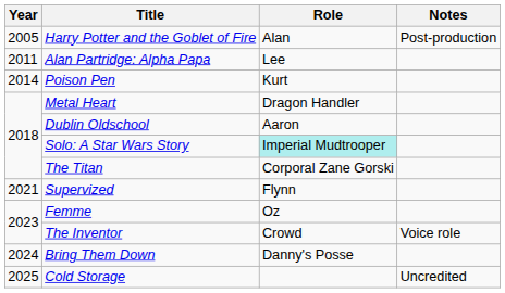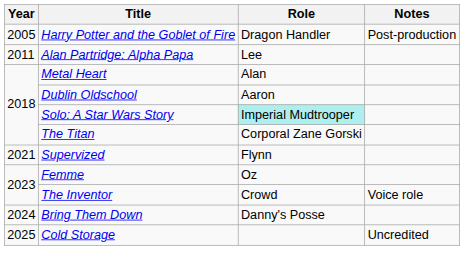Harry Potter and the Goblet of Fire | Role: Alan -> Dragon Handler
- row: 2014 | Poison Pen | Kurt
Metal Heart | Role: Dragon Handler -> Alan
